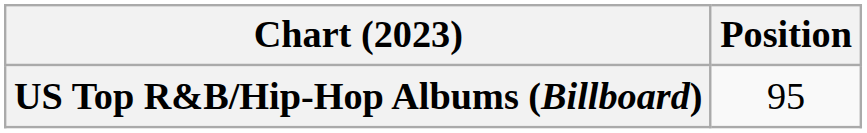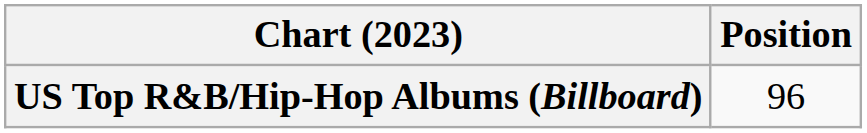US Top R&B/Hip-Hop Albums (Billboard) | Position: 95 -> 96
